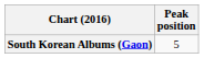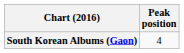South Korean Albums (Gaon) | Peak position: 5 -> 4
